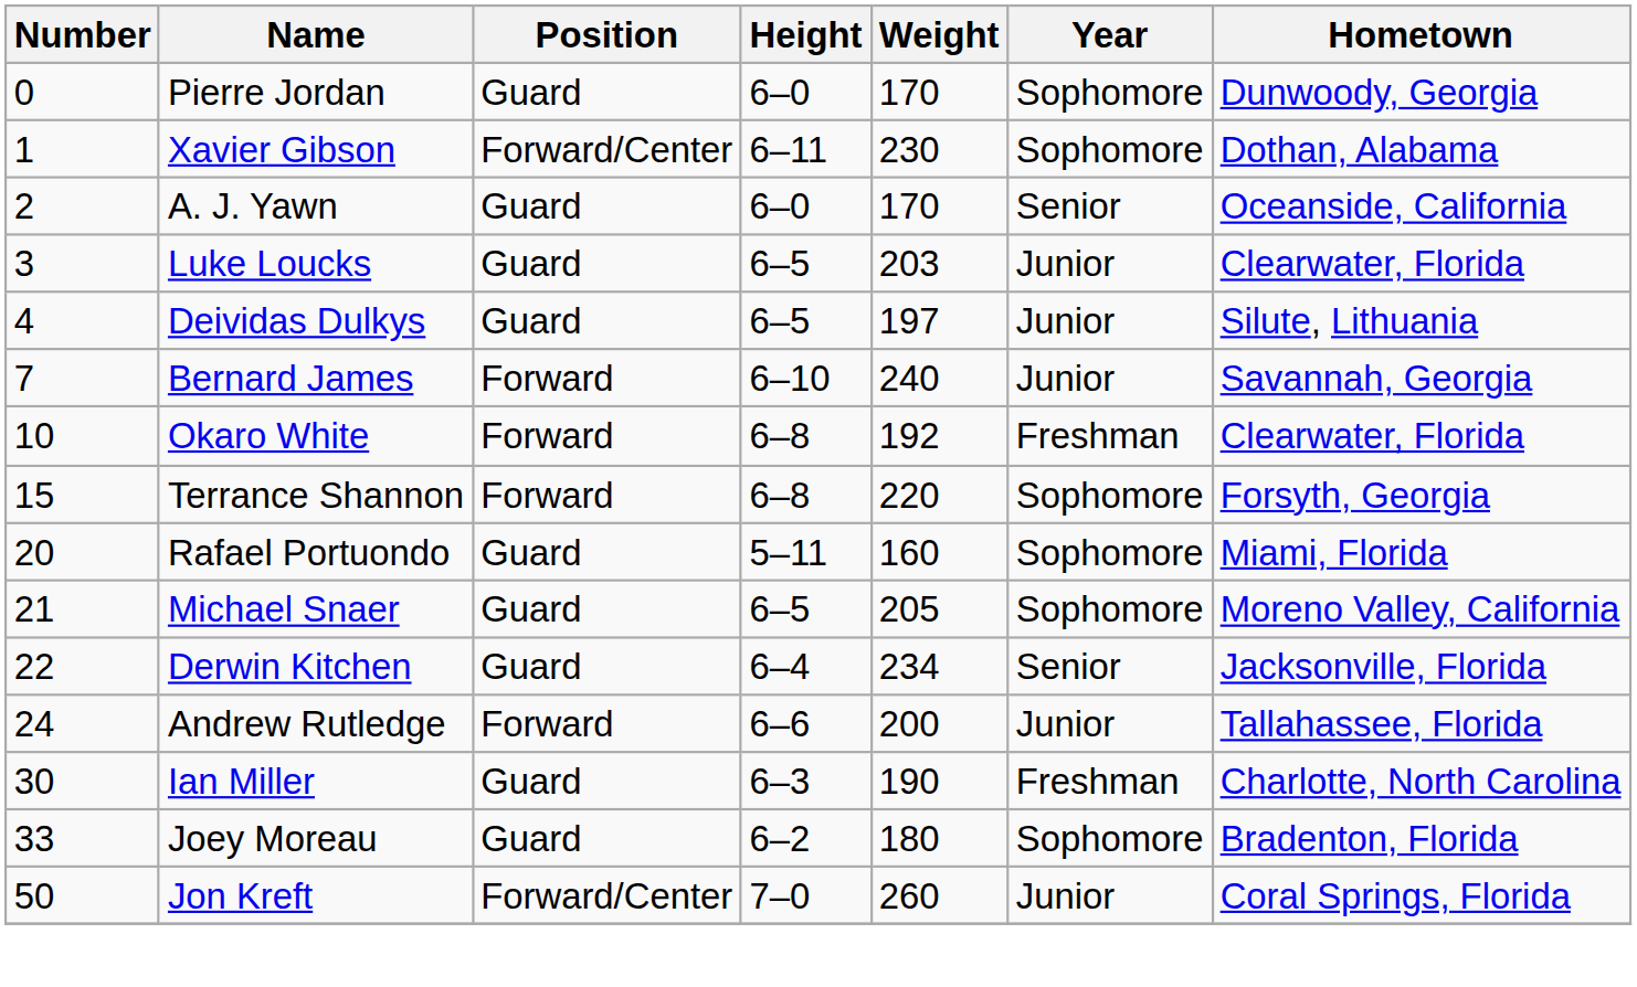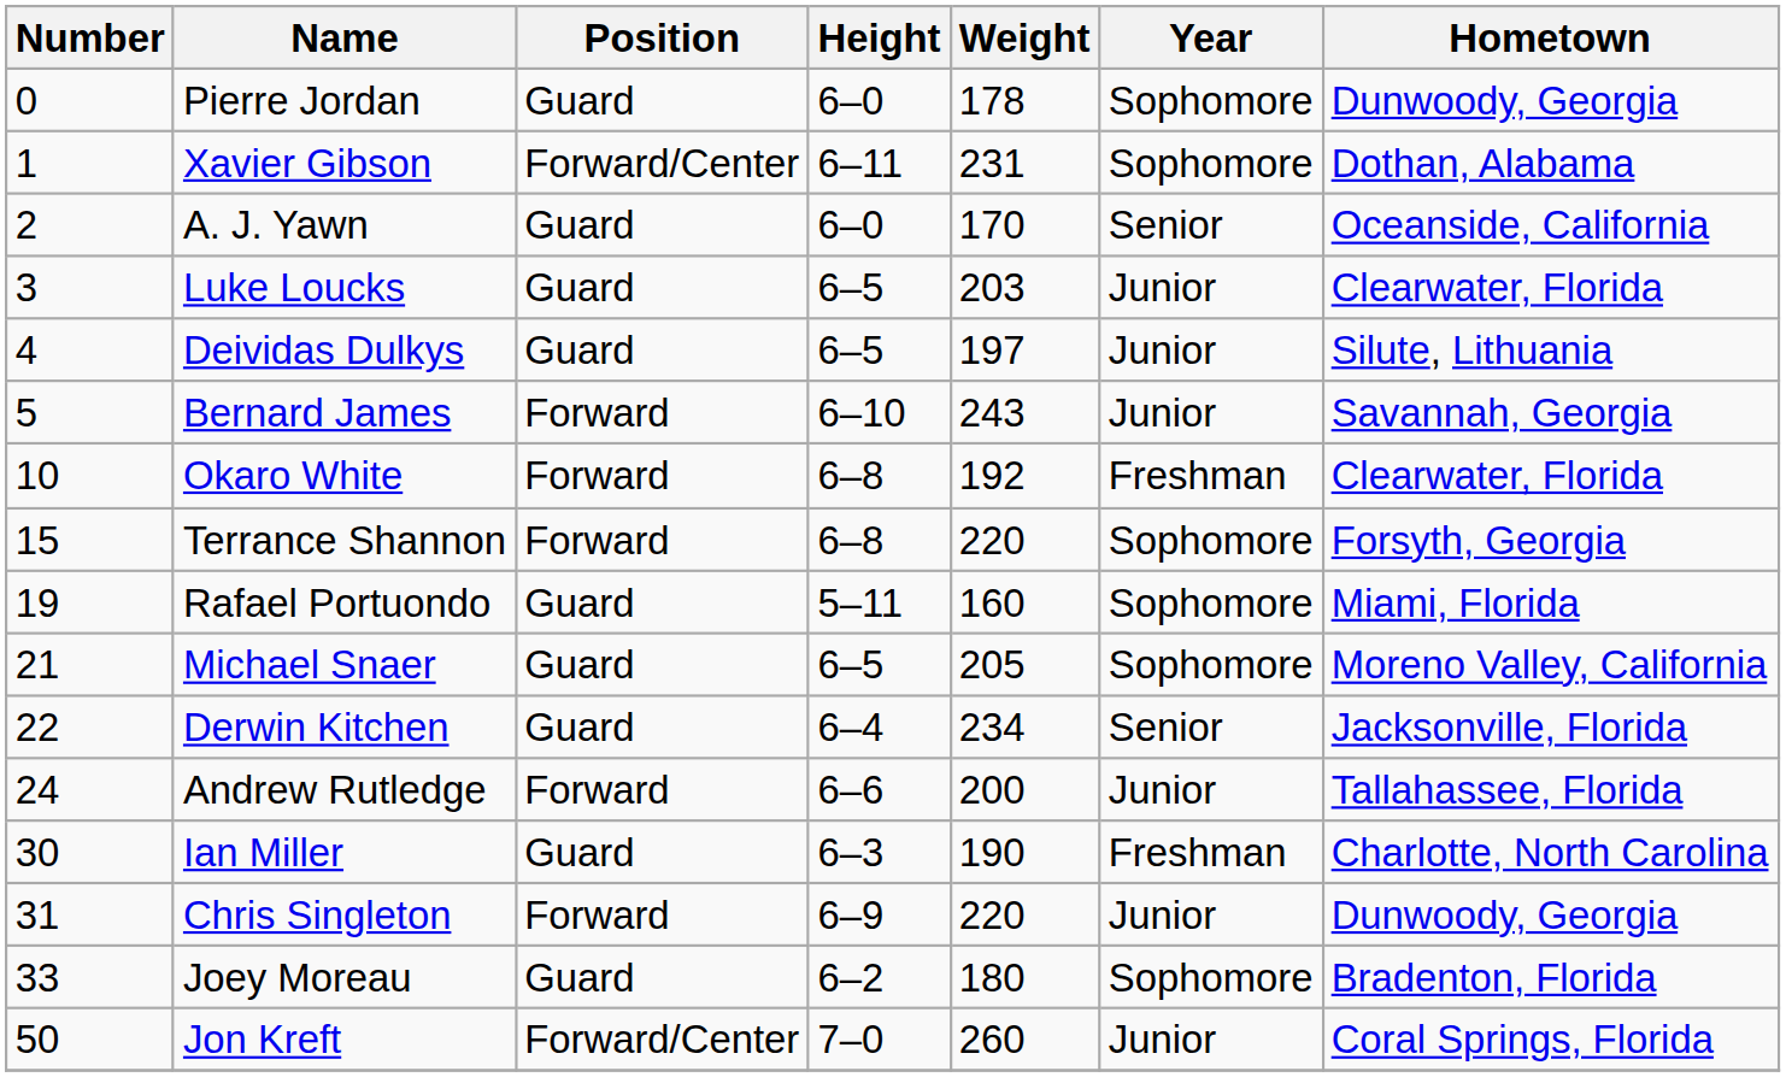Pierre Jordan | Weight: 170 -> 178
Xavier Gibson | Weight: 230 -> 231
Bernard James | Number: 7 -> 5
Bernard James | Weight: 240 -> 243
Rafael Portuondo | Number: 20 -> 19
+ row: 31 | Chris Singleton | Forward | 6–9 | 220 | Junior | Dunwoody, Georgia
